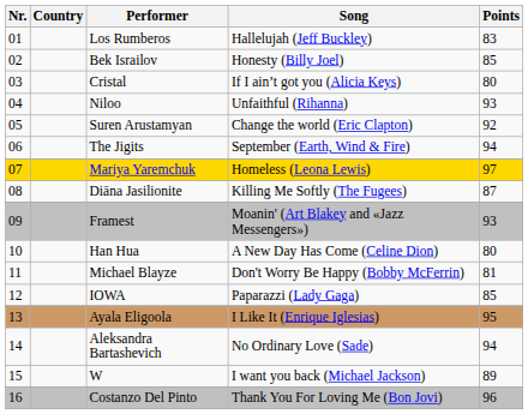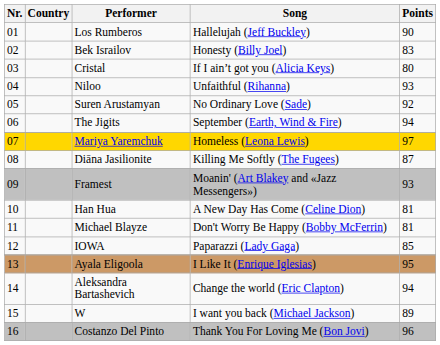Los Rumberos | Points: 83 -> 90
Bek Israilov | Points: 85 -> 83
Suren Arustamyan | Song: Change the world (Eric Clapton) -> No Ordinary Love (Sade)
Han Hua | Points: 80 -> 81
Aleksandra Bartashevich | Song: No Ordinary Love (Sade) -> Change the world (Eric Clapton)
